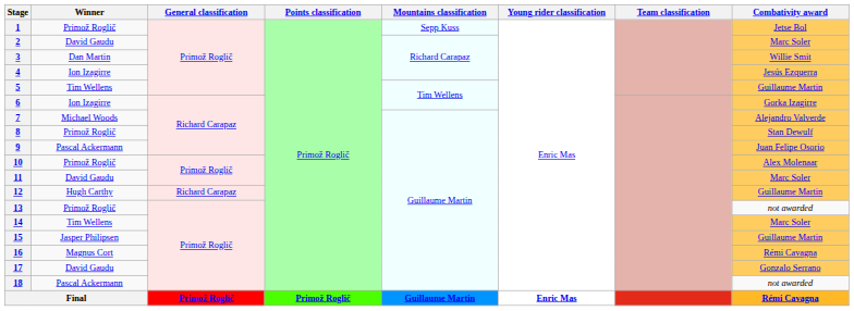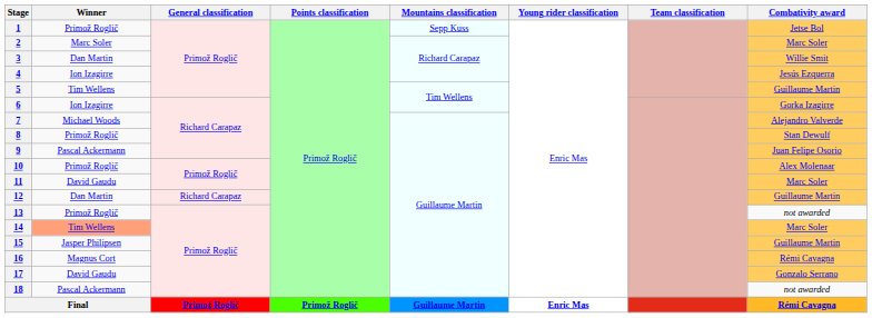2 | Winner: David Gaudu -> Marc Soler
12 | Winner: Hugh Carthy -> Dan Martin
14 | Winner: no background -> lightsalmon background
